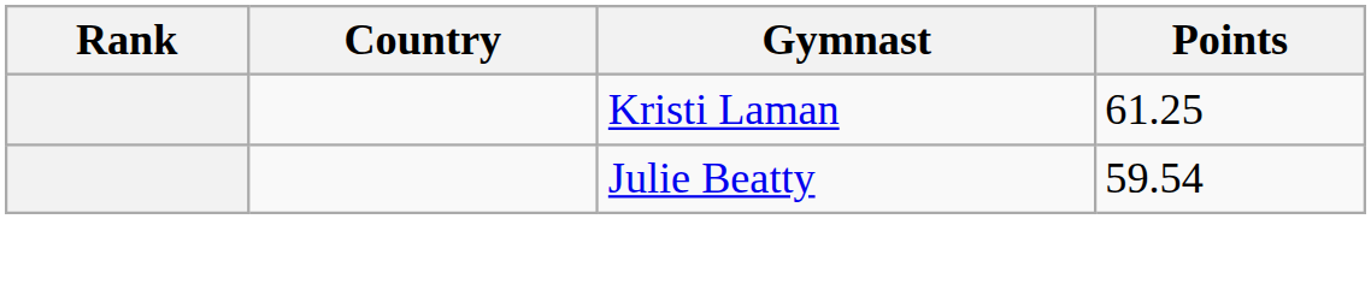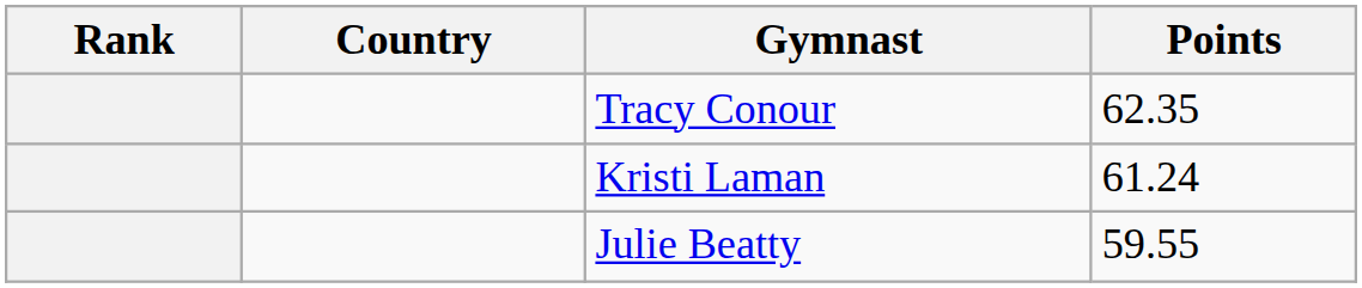+ row: Tracy Conour | 62.35
Kristi Laman | Points: 61.25 -> 61.24
Julie Beatty | Points: 59.54 -> 59.55
